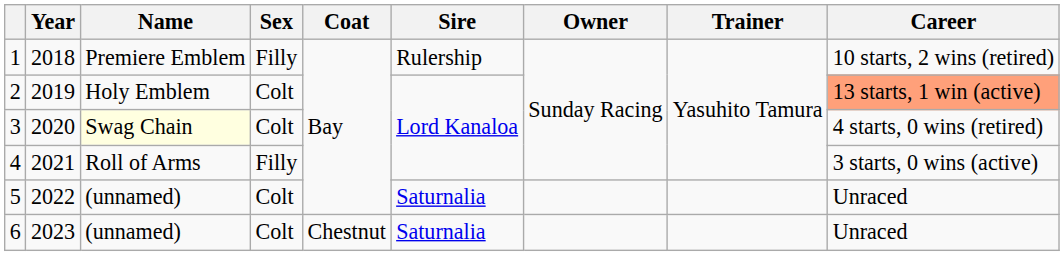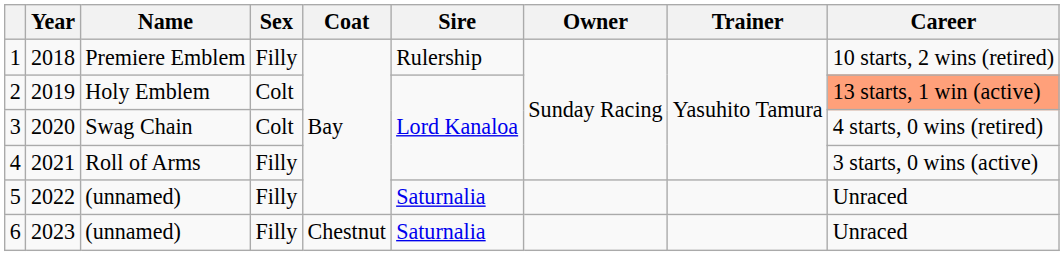3 | Name: lightyellow background -> no background
5 | Sex: Colt -> Filly
6 | Sex: Colt -> Filly
